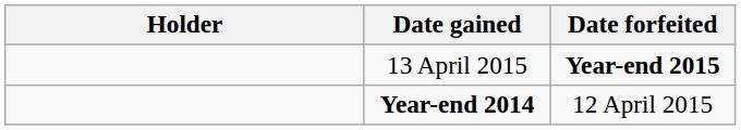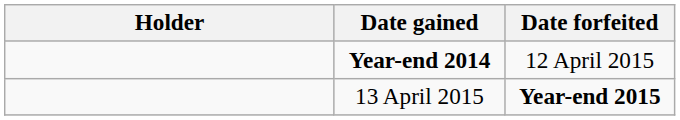rows swapped: Year-end 2014 <-> 13 April 2015
